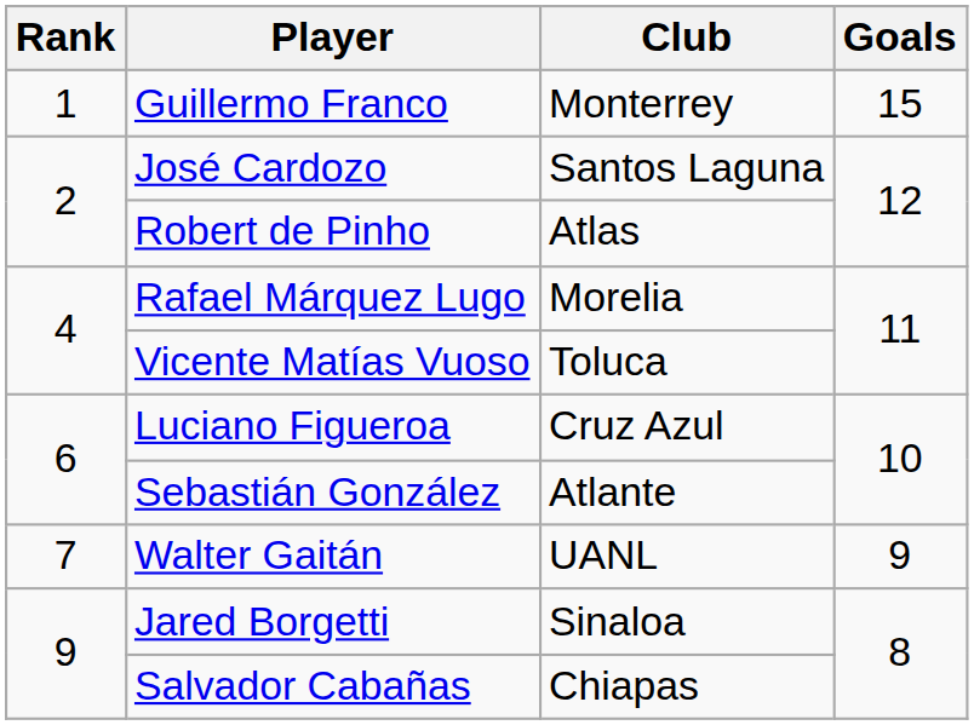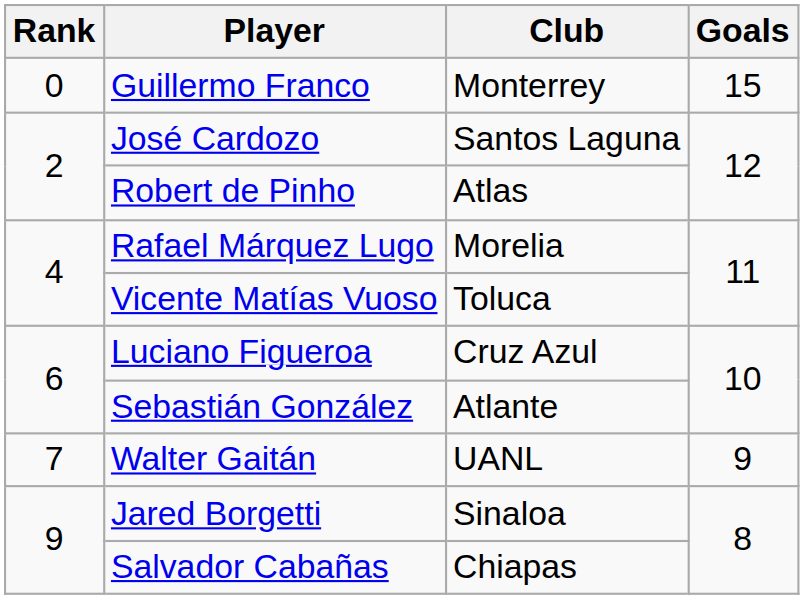Guillermo Franco | Rank: 1 -> 0
